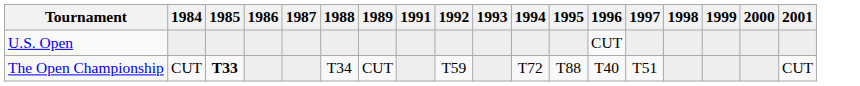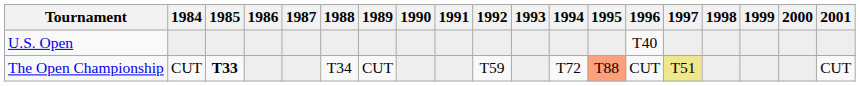+ column: 1990
U.S. Open | 1996: CUT -> T40
The Open Championship | 1995: no background -> lightsalmon background
The Open Championship | 1996: T40 -> CUT
The Open Championship | 1997: no background -> khaki background
